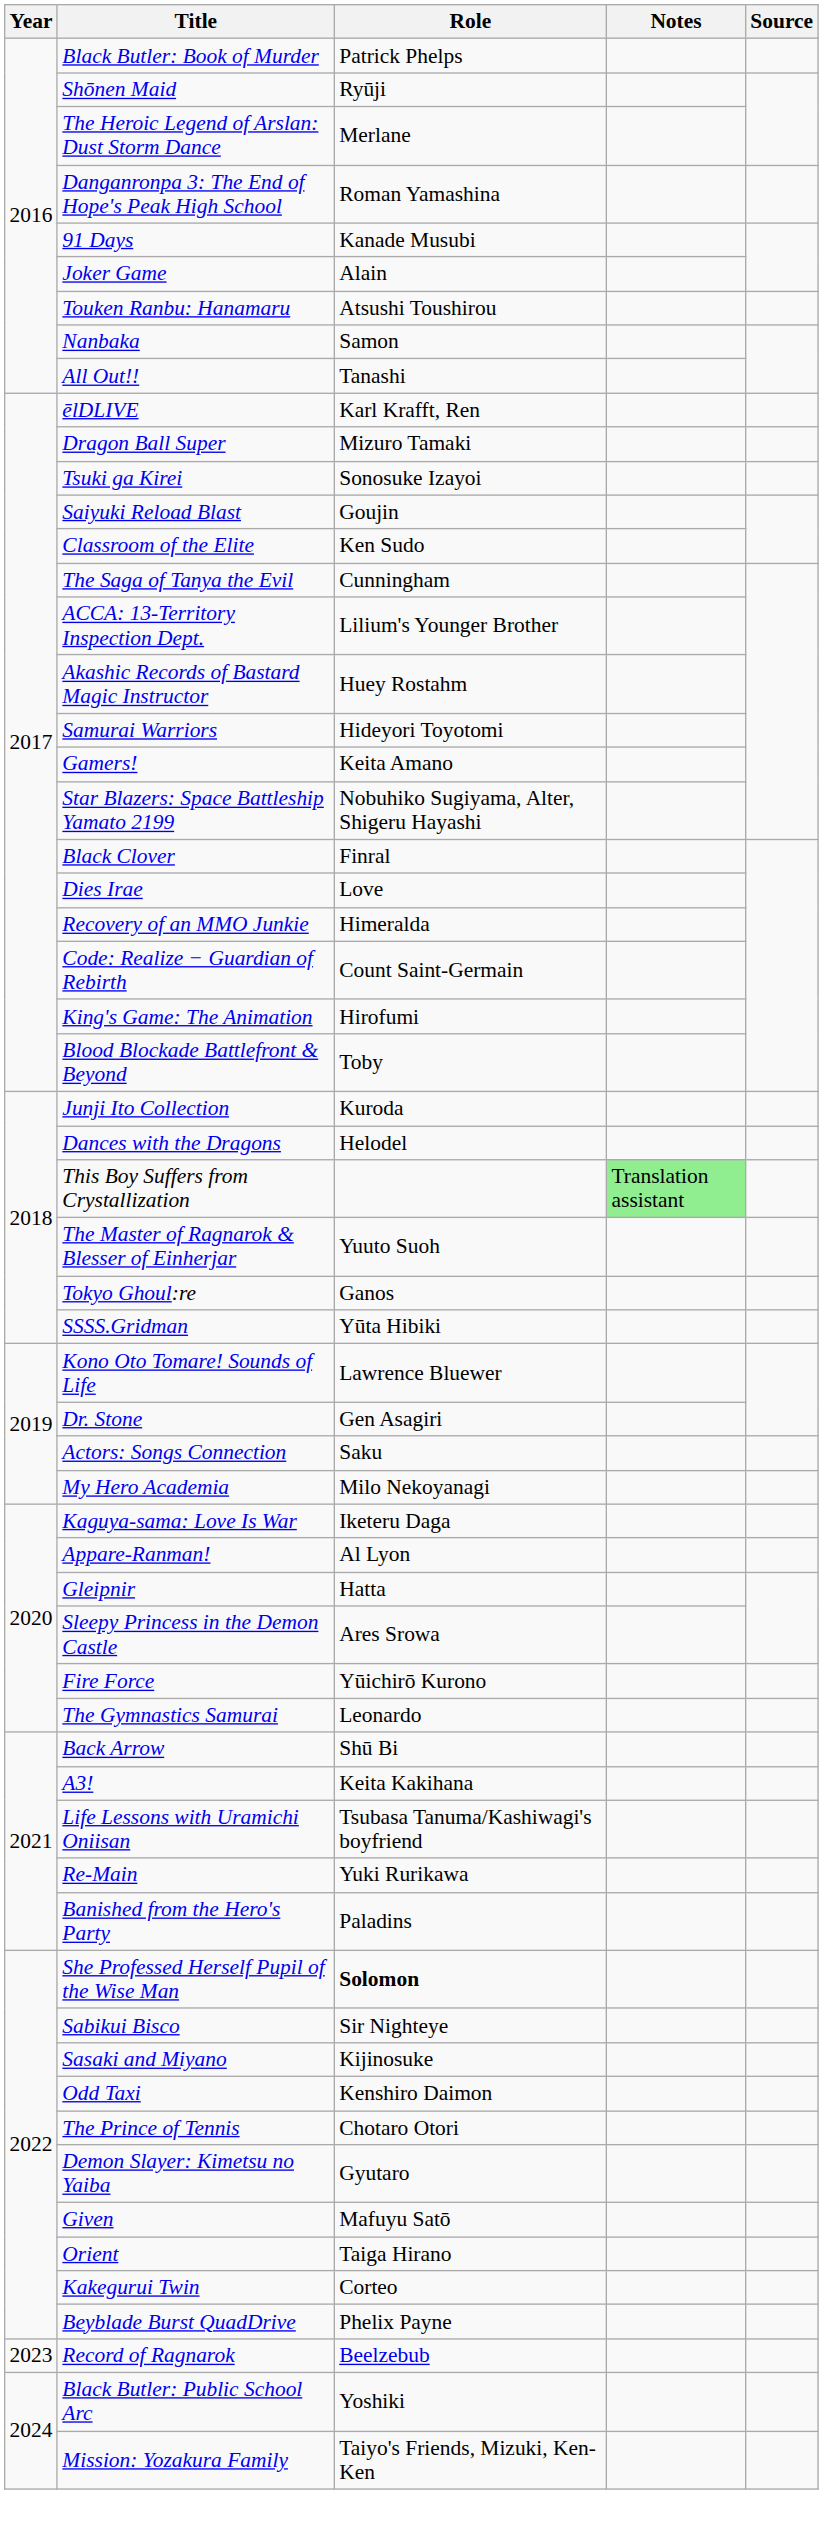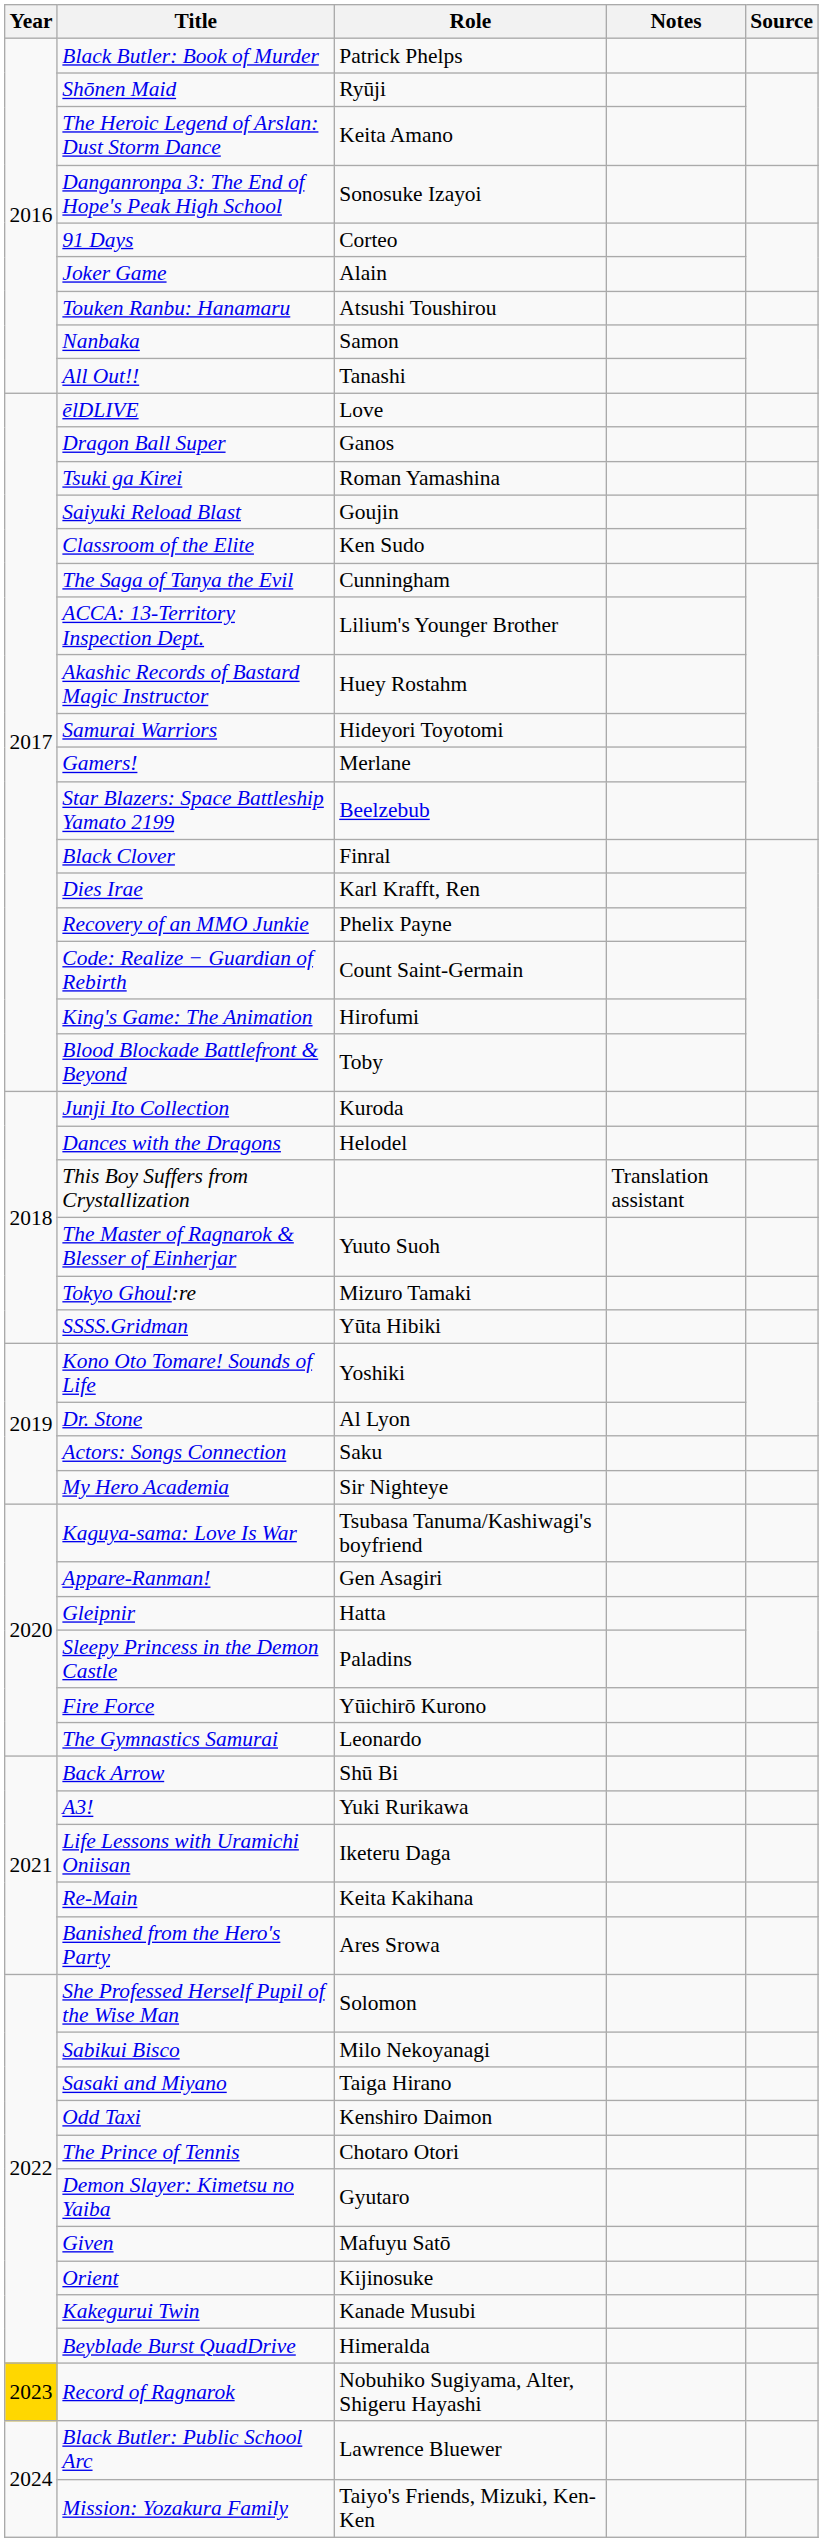The Heroic Legend of Arslan: Dust Storm Dance | Role: Merlane -> Keita Amano
Danganronpa 3: The End of Hope's Peak High School | Role: Roman Yamashina -> Sonosuke Izayoi
91 Days | Role: Kanade Musubi -> Corteo
ēlDLIVE | Role: Karl Krafft, Ren -> Love
Dragon Ball Super | Role: Mizuro Tamaki -> Ganos
Tsuki ga Kirei | Role: Sonosuke Izayoi -> Roman Yamashina
Gamers! | Role: Keita Amano -> Merlane
Star Blazers: Space Battleship Yamato 2199 | Role: Nobuhiko Sugiyama, Alter, Shigeru Hayashi -> Beelzebub
Dies Irae | Role: Love -> Karl Krafft, Ren
Recovery of an MMO Junkie | Role: Himeralda -> Phelix Payne
This Boy Suffers from Crystallization | Notes: lightgreen background -> no background
Tokyo Ghoul:re | Role: Ganos -> Mizuro Tamaki
Kono Oto Tomare! Sounds of Life | Role: Lawrence Bluewer -> Yoshiki
Dr. Stone | Role: Gen Asagiri -> Al Lyon
My Hero Academia | Role: Milo Nekoyanagi -> Sir Nighteye
Kaguya-sama: Love Is War | Role: Iketeru Daga -> Tsubasa Tanuma/Kashiwagi's boyfriend
Appare-Ranman! | Role: Al Lyon -> Gen Asagiri
Sleepy Princess in the Demon Castle | Role: Ares Srowa -> Paladins
A3! | Role: Keita Kakihana -> Yuki Rurikawa
Life Lessons with Uramichi Oniisan | Role: Tsubasa Tanuma/Kashiwagi's boyfriend -> Iketeru Daga
Re-Main | Role: Yuki Rurikawa -> Keita Kakihana
Banished from the Hero's Party | Role: Paladins -> Ares Srowa
She Professed Herself Pupil of the Wise Man | Role: bold -> normal
Sabikui Bisco | Role: Sir Nighteye -> Milo Nekoyanagi
Sasaki and Miyano | Role: Kijinosuke -> Taiga Hirano
Orient | Role: Taiga Hirano -> Kijinosuke
Kakegurui Twin | Role: Corteo -> Kanade Musubi
Beyblade Burst QuadDrive | Role: Phelix Payne -> Himeralda
Record of Ragnarok | Year: no background -> gold background
Record of Ragnarok | Role: Beelzebub -> Nobuhiko Sugiyama, Alter, Shigeru Hayashi
Black Butler: Public School Arc | Role: Yoshiki -> Lawrence Bluewer
